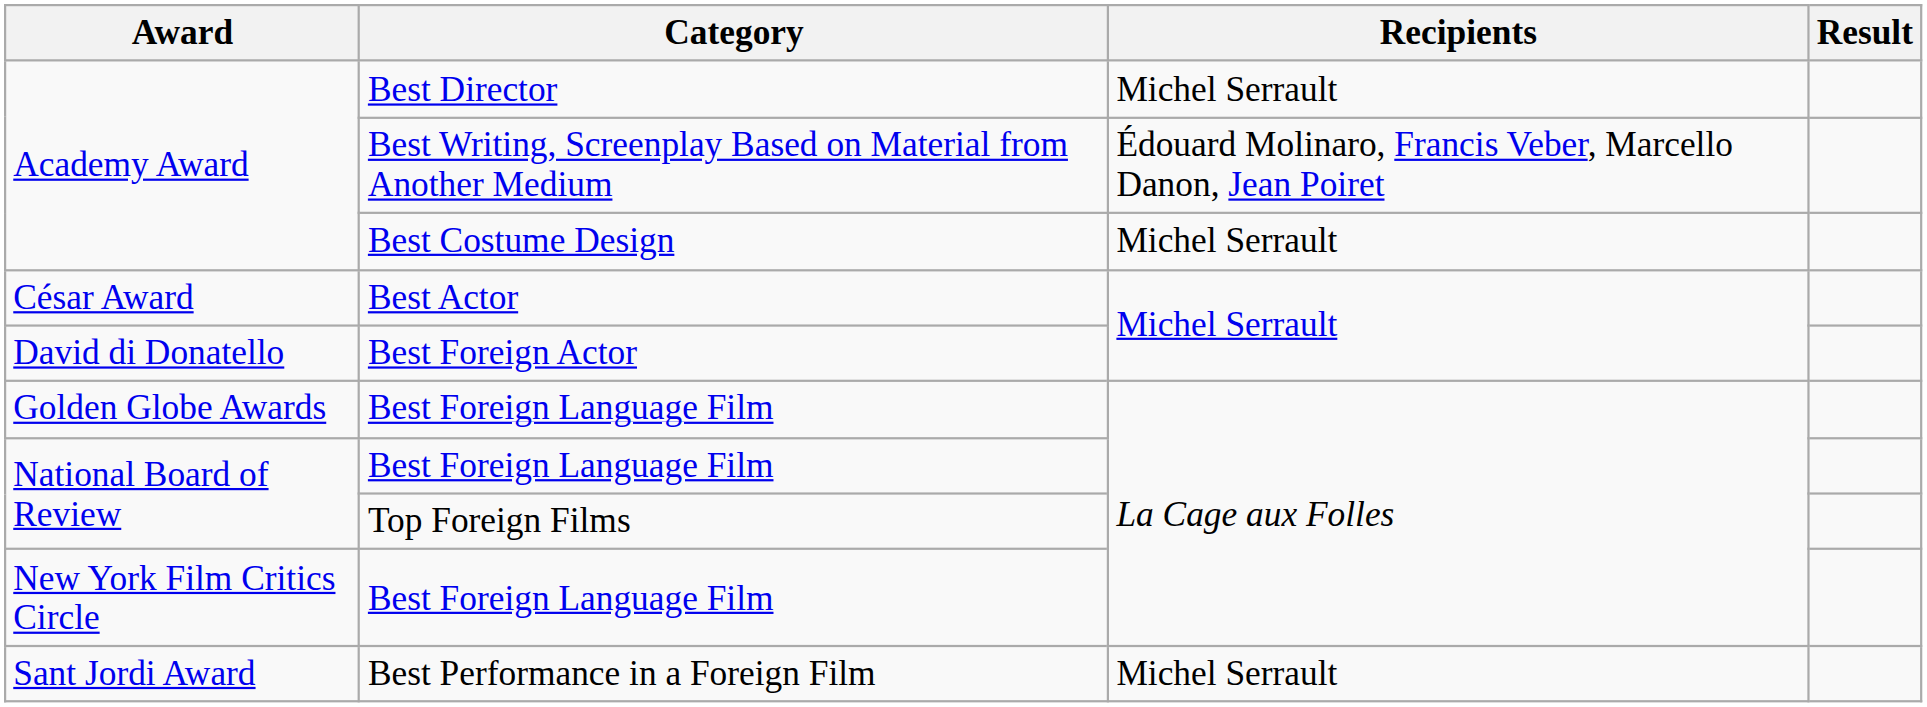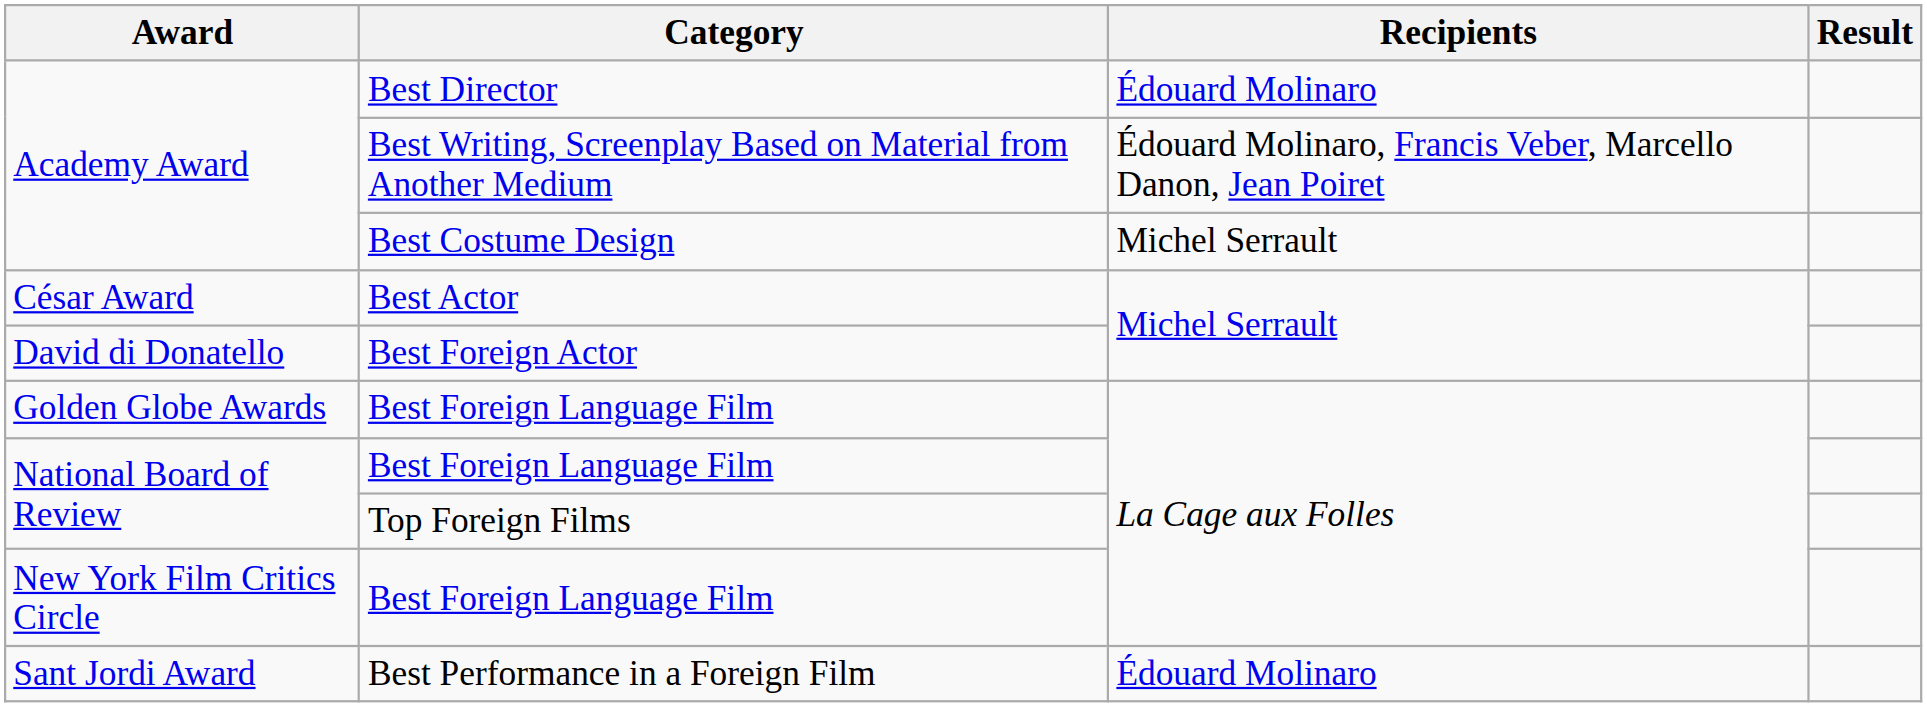Best Director | Recipients: Michel Serrault -> Édouard Molinaro
Best Performance in a Foreign Film | Recipients: Michel Serrault -> Édouard Molinaro
